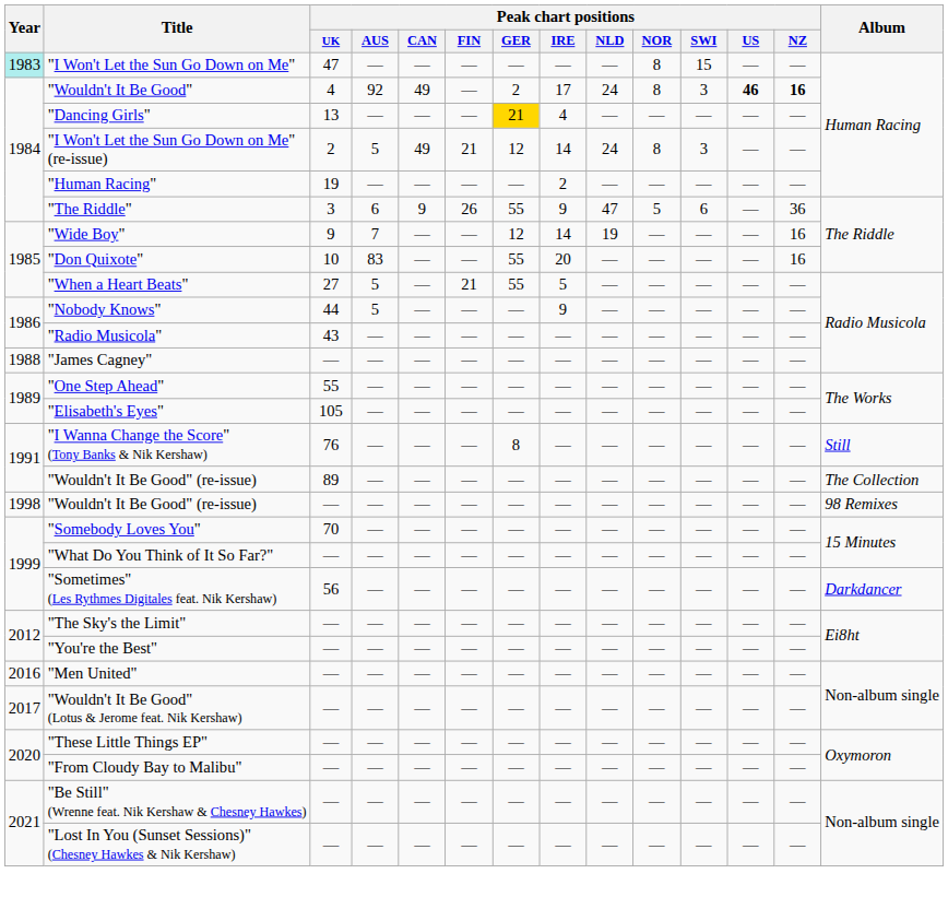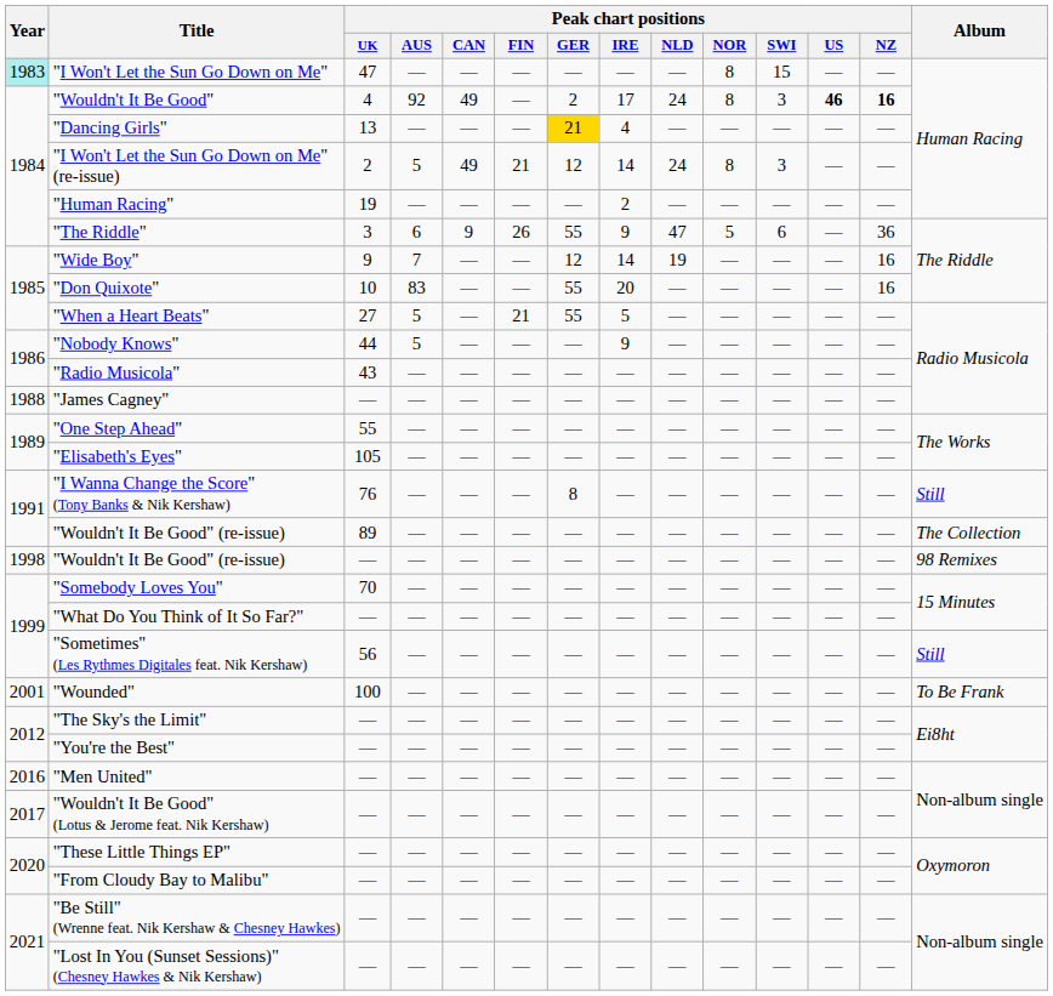"Sometimes" (Les Rythmes Digitales feat. Nik Kershaw) | Album: Darkdancer -> Still
+ row: 2001 | "Wounded" | 100 | — | — | — | — | — | — | — | — | — | — | To Be Frank
